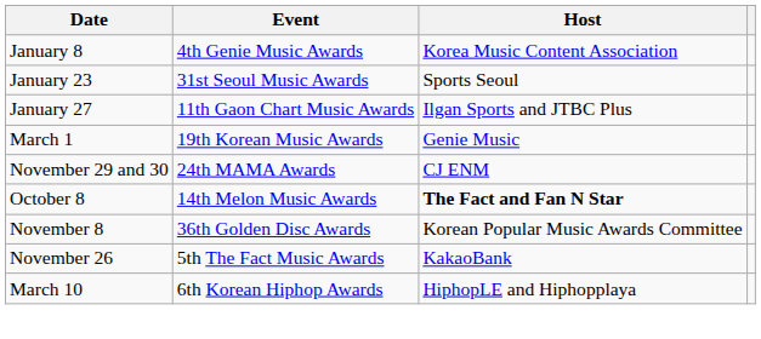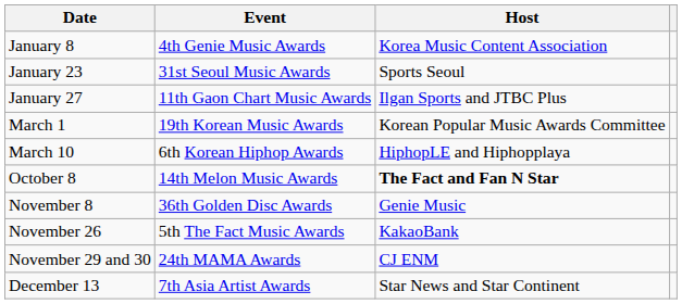March 1 | Host: Genie Music -> Korean Popular Music Awards Committee
rows swapped: March 10 <-> November 29 and 30
November 8 | Host: Korean Popular Music Awards Committee -> Genie Music
+ row: December 13 | 7th Asia Artist Awards | Star News and Star Continent
